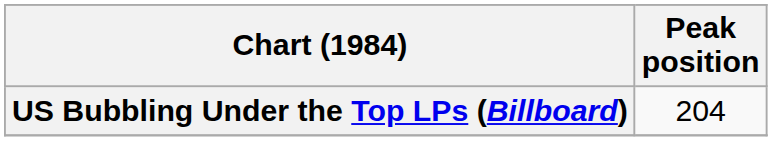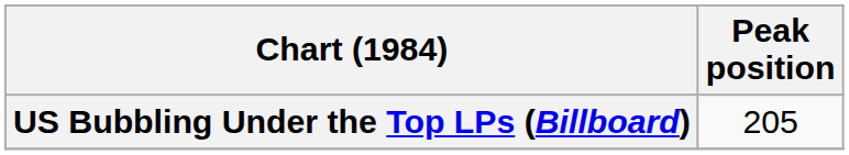US Bubbling Under the Top LPs (Billboard) | Peak position: 204 -> 205
